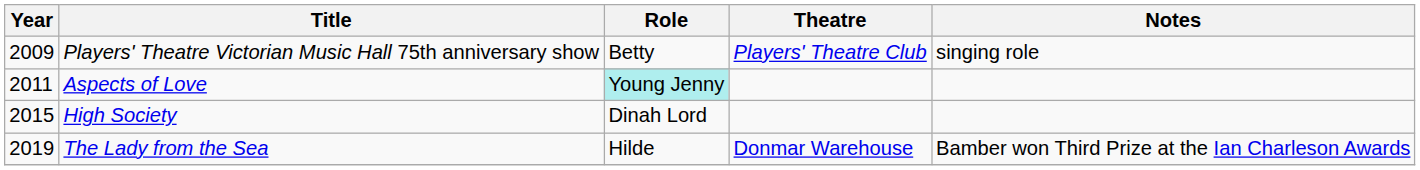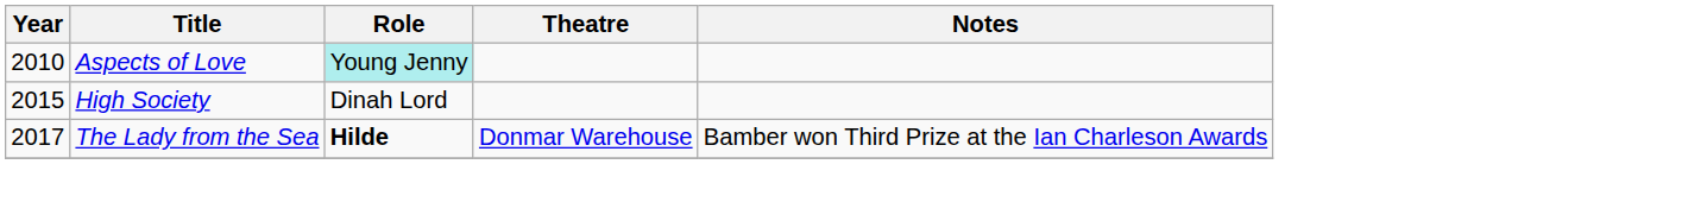- row: 2009 | Players' Theatre Victorian Music Hall 75th anniversary show | Betty | Players' Theatre Club | singing role
Aspects of Love | Year: 2011 -> 2010
The Lady from the Sea | Year: 2019 -> 2017
The Lady from the Sea | Role: normal -> bold
